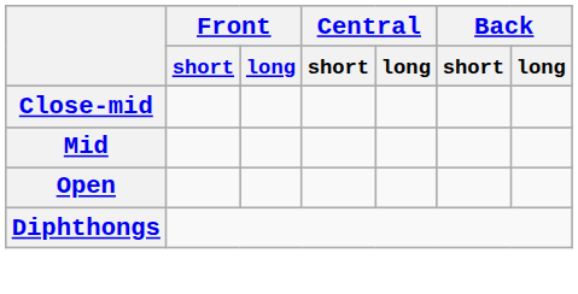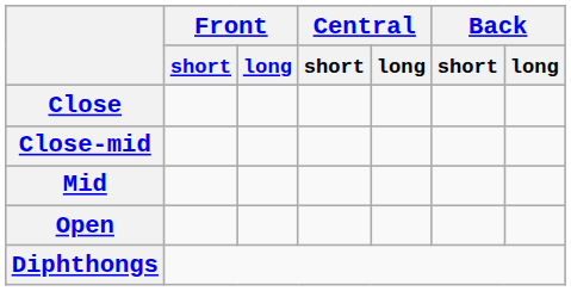+ row: Close
